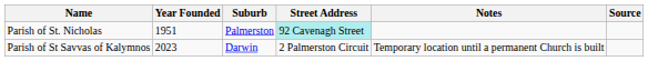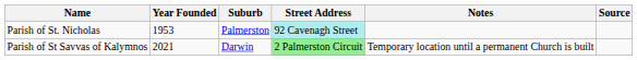Parish of St. Nicholas | Year Founded: 1951 -> 1953
Parish of St Savvas of Kalymnos | Year Founded: 2023 -> 2021
Parish of St Savvas of Kalymnos | Street Address: no background -> lightgreen background
